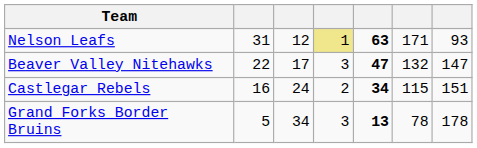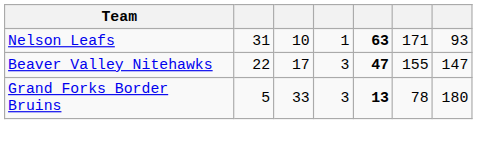Nelson Leafs | column 3: 12 -> 10
Nelson Leafs | column 4: khaki background -> no background
Beaver Valley Nitehawks | column 6: 132 -> 155
- row: Castlegar Rebels | 16 | 24 | 2 | 34 | 115 | 151
Grand Forks Border Bruins | column 3: 34 -> 33
Grand Forks Border Bruins | column 7: 178 -> 180
